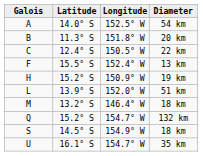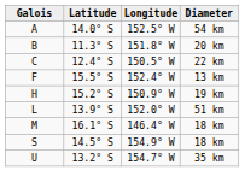M / 18 km | Latitude: 13.2° S -> 16.1° S
- row: Q | 15.2° S | 154.7° W | 132 km
35 km | Latitude: 16.1° S -> 13.2° S
